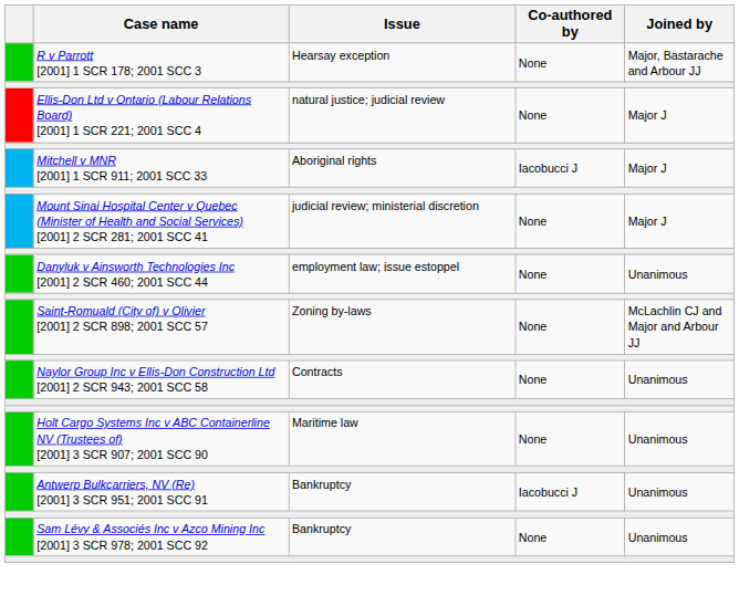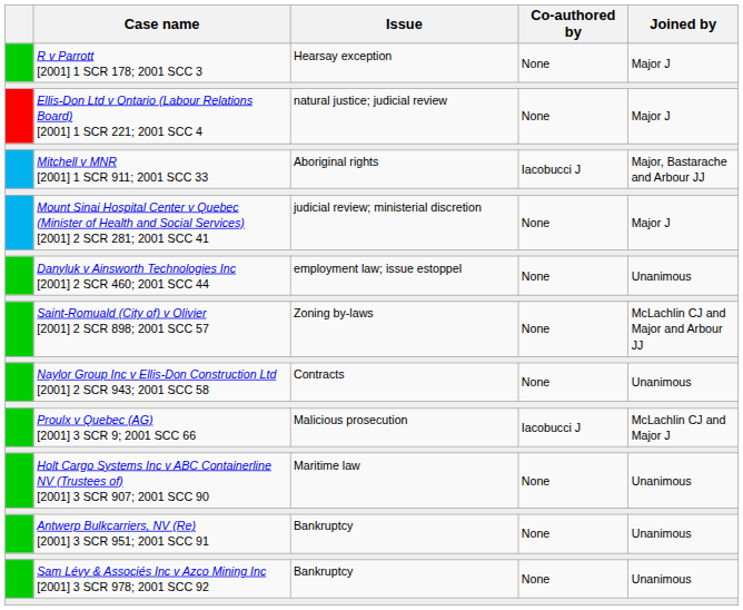R v Parrott [2001] 1 SCR 178; 2001 SCC 3 | Joined by: Major, Bastarache and Arbour JJ -> Major J
Mitchell v MNR [2001] 1 SCR 911; 2001 SCC 33 | Joined by: Major J -> Major, Bastarache and Arbour JJ
+ row: Proulx v Quebec (AG) [2001] 3 SCR 9; 2001 SCC 66 | Malicious prosecution | Iacobucci J | McLachlin CJ and Major J
Antwerp Bulkcarriers, NV (Re) [2001] 3 SCR 951; 2001 SCC 91 | Co-authored by: Iacobucci J -> None
